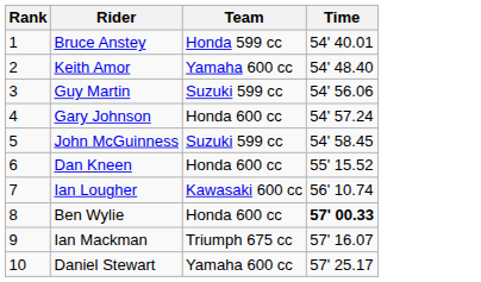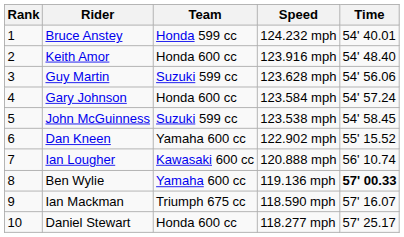+ column: Speed | 124.232 mph | 123.916 mph | 123.628 mph | 123.584 mph | 123.538 mph | 122.902 mph | 120.888 mph | 119.136 mph | 118.590 mph | 118.277 mph
Keith Amor | Team: Yamaha 600 cc -> Honda 600 cc
Dan Kneen | Team: Honda 600 cc -> Yamaha 600 cc
Ben Wylie | Team: Honda 600 cc -> Yamaha 600 cc
Daniel Stewart | Team: Yamaha 600 cc -> Honda 600 cc
